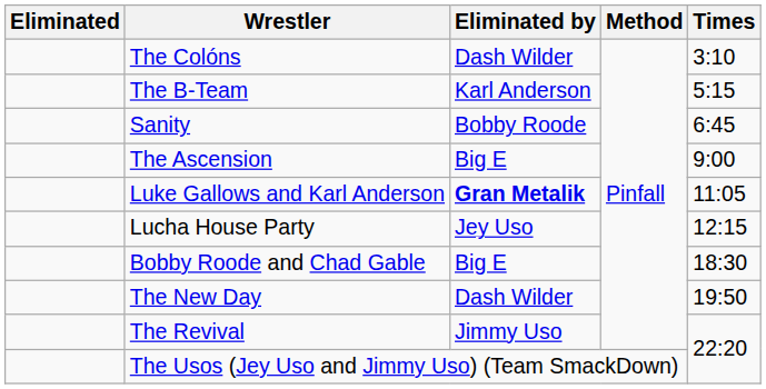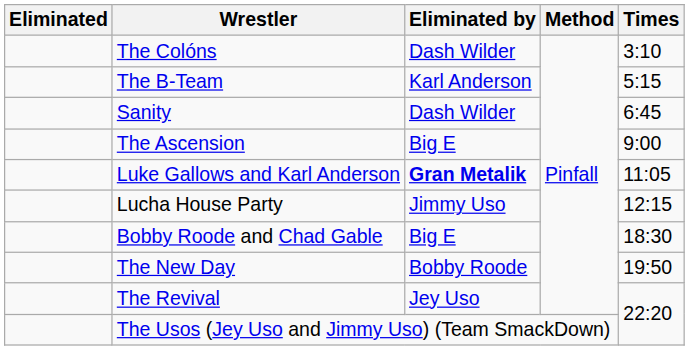Sanity | Eliminated by: Bobby Roode -> Dash Wilder
Lucha House Party | Eliminated by: Jey Uso -> Jimmy Uso
The New Day | Eliminated by: Dash Wilder -> Bobby Roode
The Revival | Eliminated by: Jimmy Uso -> Jey Uso
